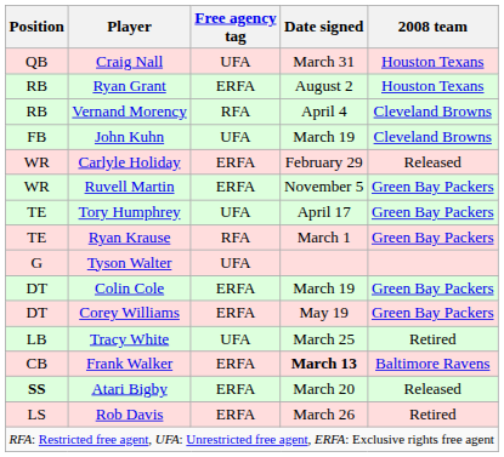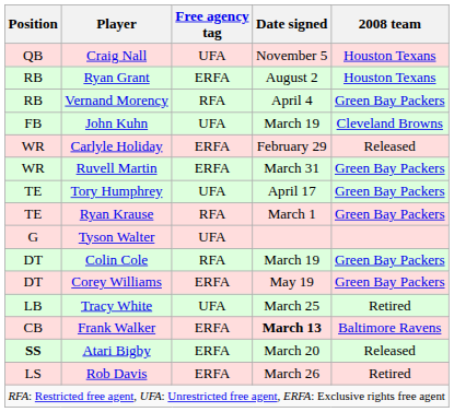Craig Nall | Date signed: March 31 -> November 5
Vernand Morency | 2008 team: Cleveland Browns -> Green Bay Packers
Ruvell Martin | Date signed: November 5 -> March 31
Colin Cole | Free agency tag: ERFA -> RFA
